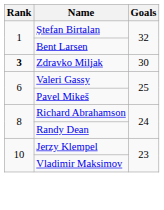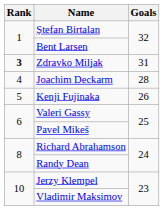Zdravko Miljak | Goals: 30 -> 31
+ row: 4 | Joachim Deckarm | 28
+ row: 5 | Kenji Fujinaka | 26
